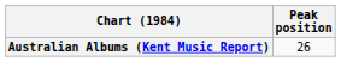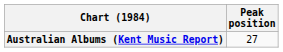Australian Albums (Kent Music Report) | Peak position: 26 -> 27
